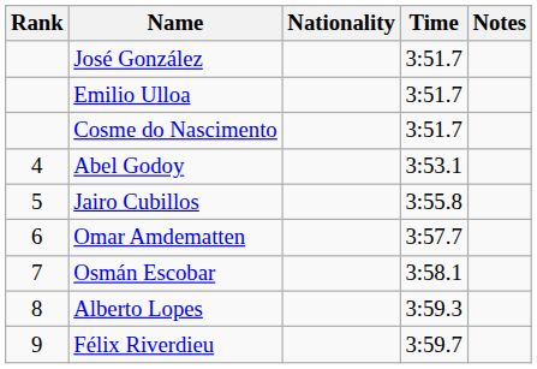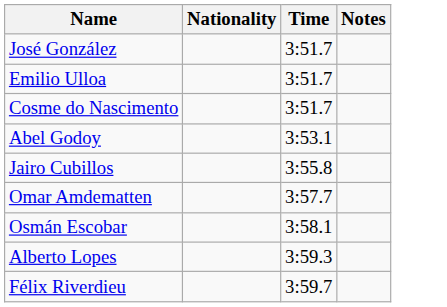- column: Rank | 4 | 5 | 6 | 7 | 8 | 9
